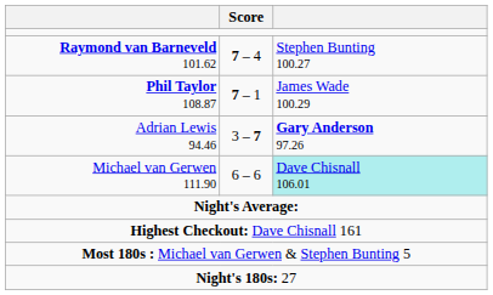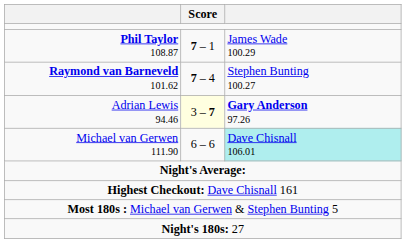rows swapped: Phil Taylor 108.87 <-> Raymond van Barneveld 101.62
Adrian Lewis 94.46 | Score: no background -> lightyellow background
